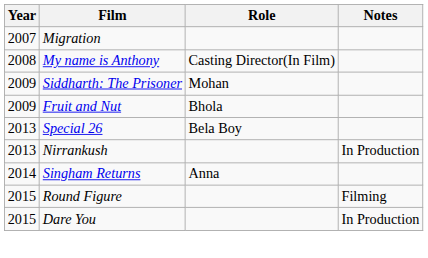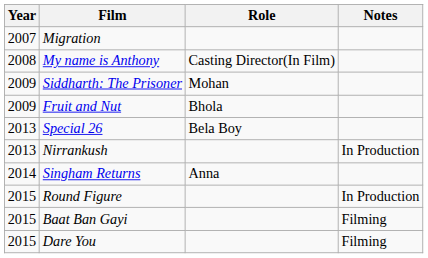Round Figure | Notes: Filming -> In Production
+ row: 2015 | Baat Ban Gayi | Filming
Dare You | Notes: In Production -> Filming
